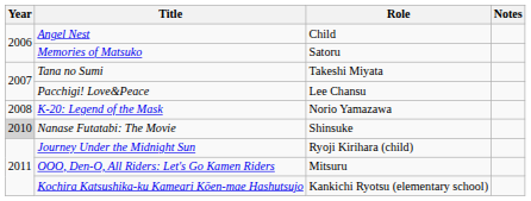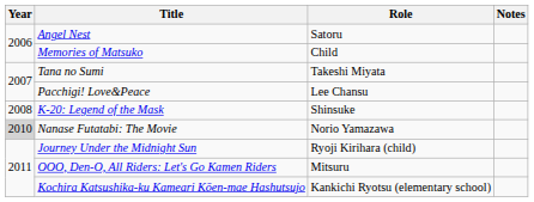Angel Nest | Role: Child -> Satoru
Memories of Matsuko | Role: Satoru -> Child
K-20: Legend of the Mask | Role: Norio Yamazawa -> Shinsuke
Nanase Futatabi: The Movie | Role: Shinsuke -> Norio Yamazawa
